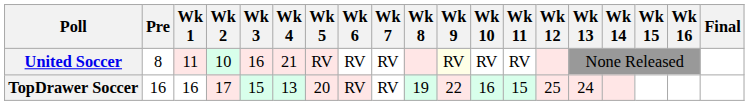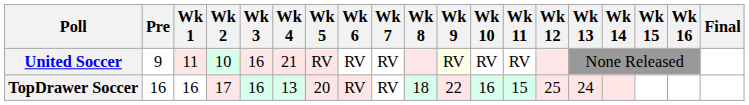United Soccer | Pre: 8 -> 9
TopDrawer Soccer | Wk 3: 15 -> 16
TopDrawer Soccer | Wk 8: 19 -> 18
